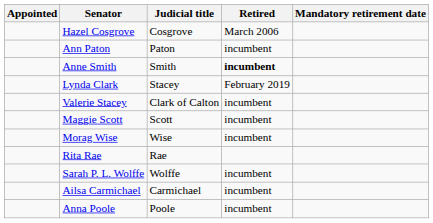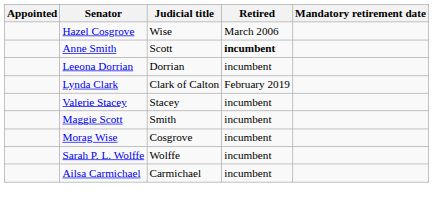Hazel Cosgrove | Judicial title: Cosgrove -> Wise
- row: Ann Paton | Paton | incumbent
Anne Smith | Judicial title: Smith -> Scott
+ row: Leeona Dorrian | Dorrian | incumbent
Lynda Clark | Judicial title: Stacey -> Clark of Calton
Valerie Stacey | Judicial title: Clark of Calton -> Stacey
Maggie Scott | Judicial title: Scott -> Smith
Morag Wise | Judicial title: Wise -> Cosgrove
- row: Rita Rae | Rae
- row: Anna Poole | Poole | incumbent
